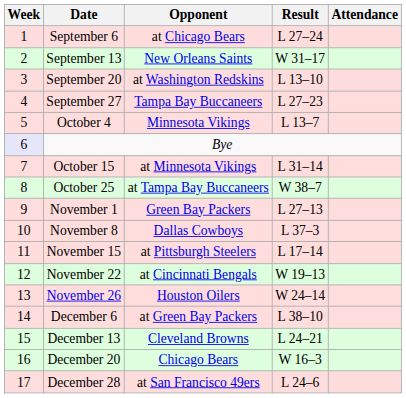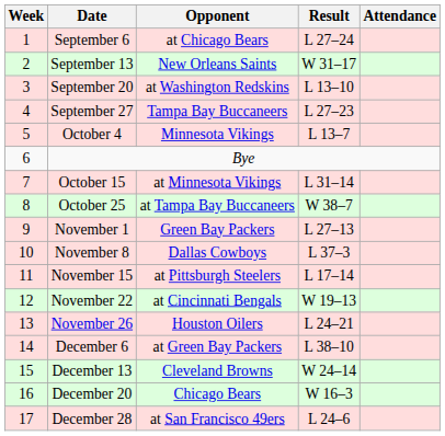Bye | Week: lavender background -> no background
November 26 | Result: W 24–14 -> L 24–21
December 13 | Result: L 24–21 -> W 24–14
